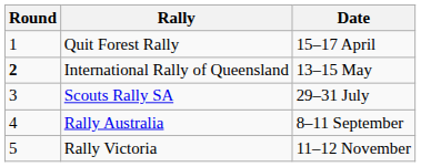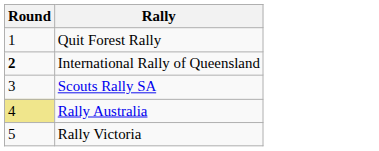- column: Date | 15–17 April | 13–15 May | 29–31 July | 8–11 September | 11–12 November
Rally Australia | Round: no background -> khaki background
